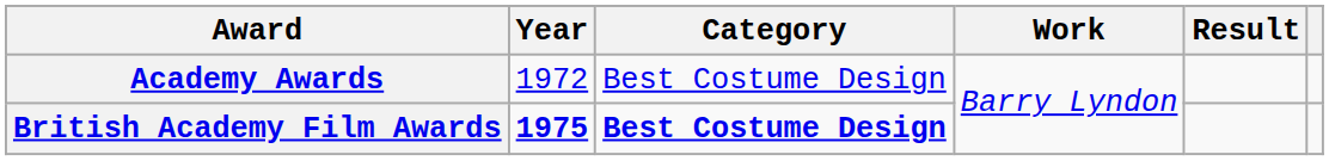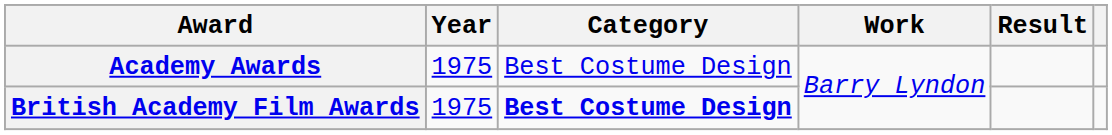Academy Awards | Year: 1972 -> 1975
British Academy Film Awards | Year: bold -> normal
